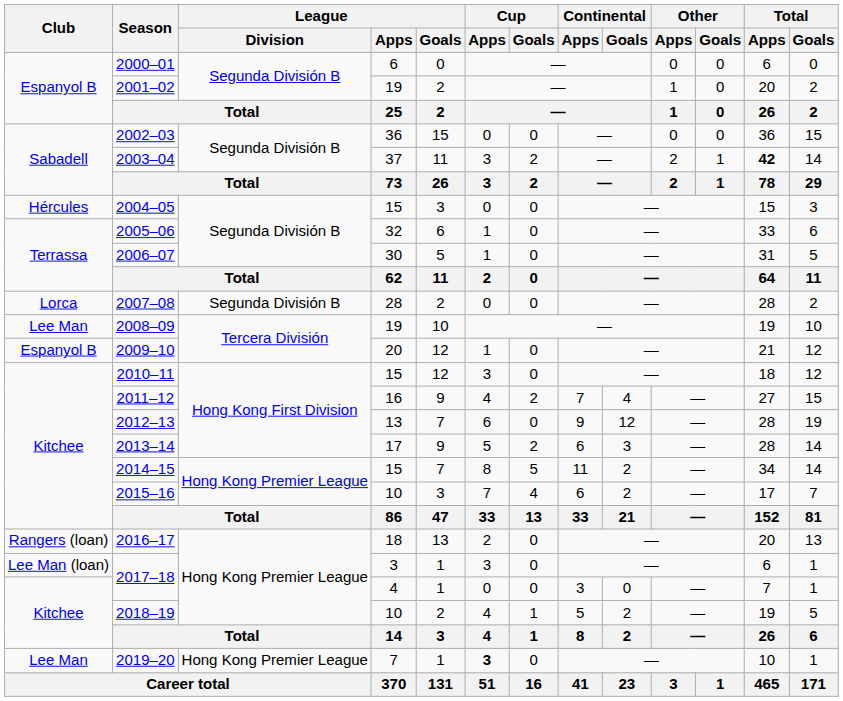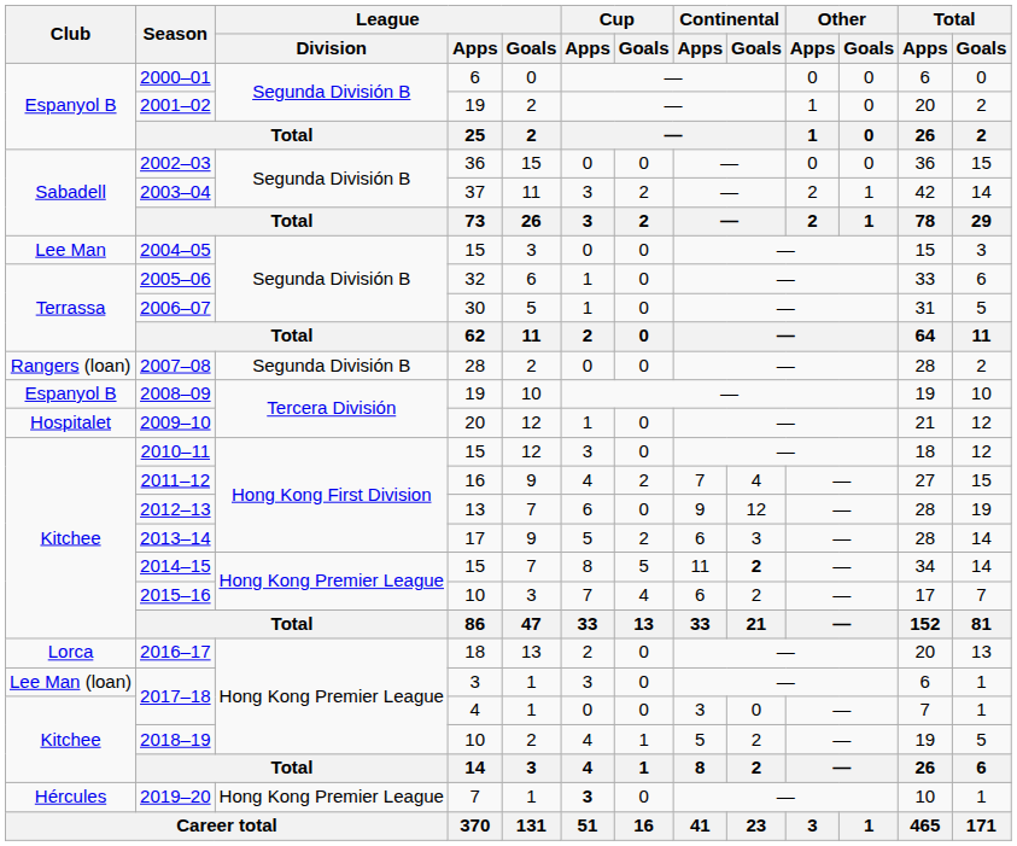2003–04 | Total / Apps: bold -> normal
2004–05 | Club: Hércules -> Lee Man
2007–08 | Club: Lorca -> Rangers (loan)
2008–09 | Club: Lee Man -> Espanyol B
2009–10 | Club: Espanyol B -> Hospitalet
2014–15 | Continental / Goals: normal -> bold
2016–17 | Club: Rangers (loan) -> Lorca
2019–20 | Club: Lee Man -> Hércules
